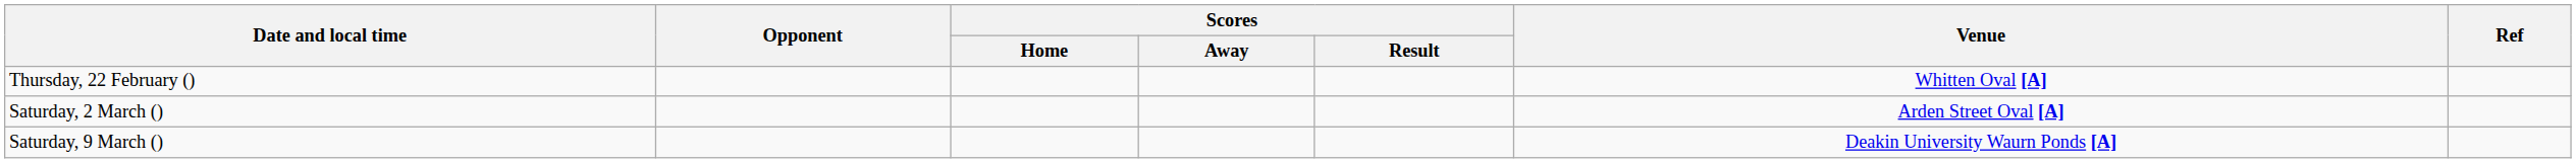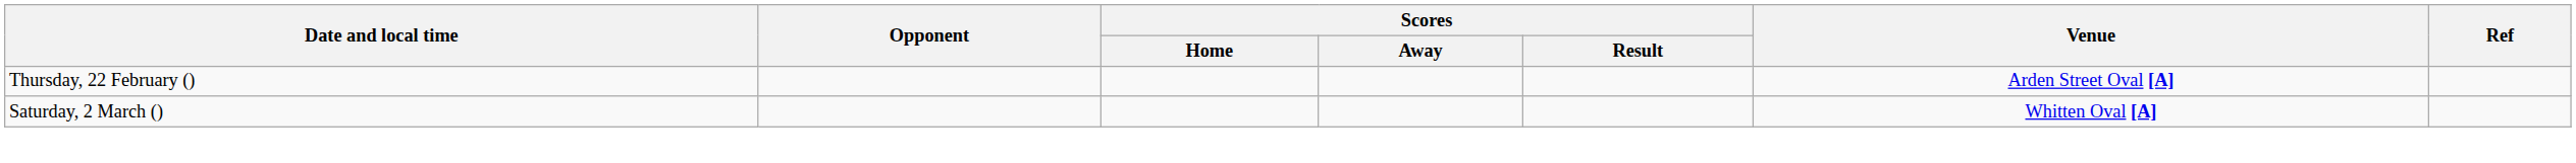Thursday, 22 February () | Venue: Whitten Oval [A] -> Arden Street Oval [A]
Saturday, 2 March () | Venue: Arden Street Oval [A] -> Whitten Oval [A]
- row: Saturday, 9 March () | Deakin University Waurn Ponds [A]
